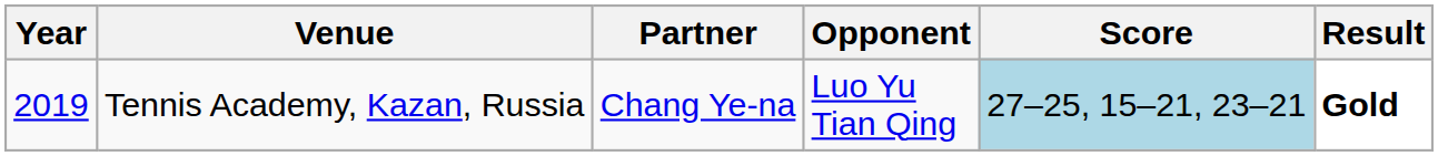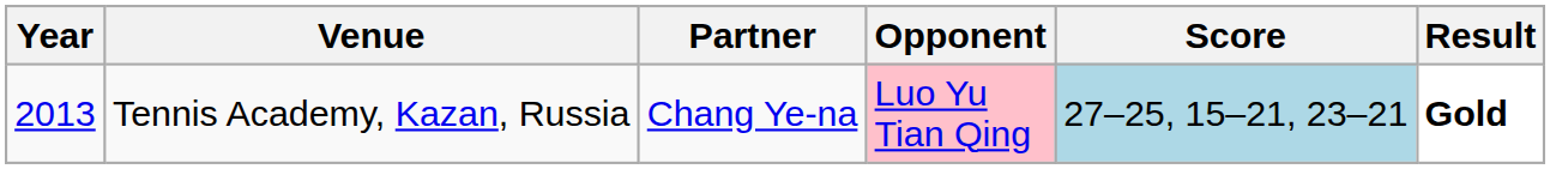Tennis Academy, Kazan, Russia | Year: 2019 -> 2013
Tennis Academy, Kazan, Russia | Opponent: no background -> pink background
